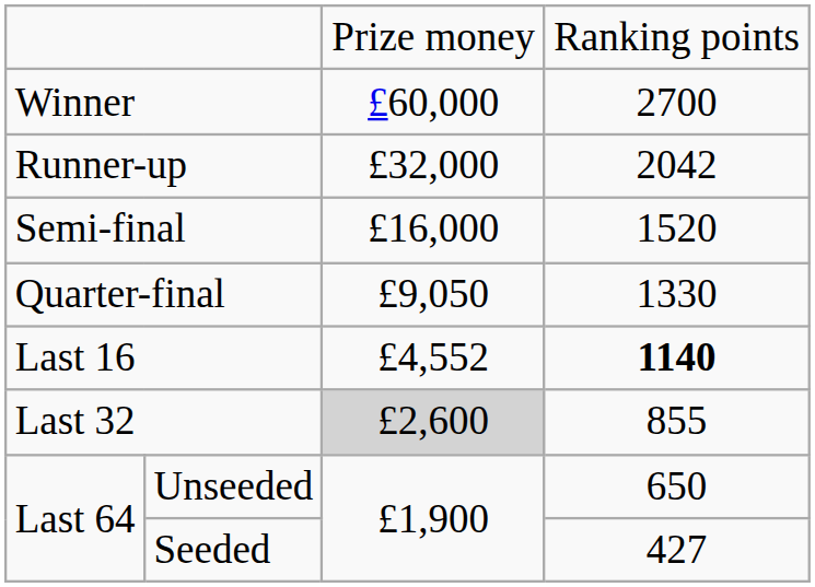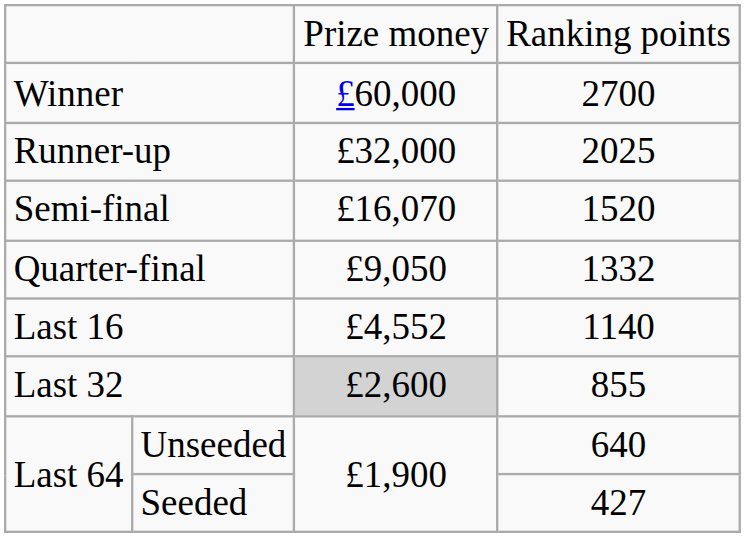Runner-up | column 4: 2042 -> 2025
Semi-final | column 3: £16,000 -> £16,070
Quarter-final | column 4: 1330 -> 1332
Last 16 | column 4: bold -> normal
Unseeded | column 4: 650 -> 640
